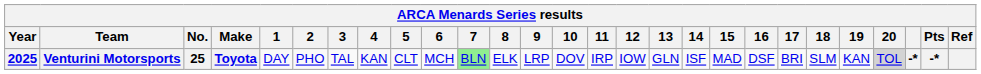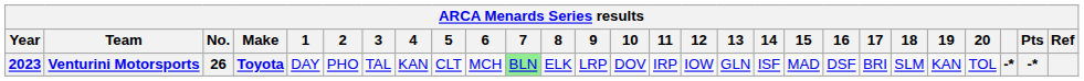Venturini Motorsports | Year: 2025 -> 2023
Venturini Motorsports | No.: 25 -> 26
Venturini Motorsports | 20: lightgrey background -> no background
